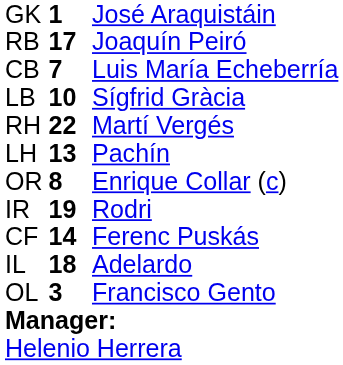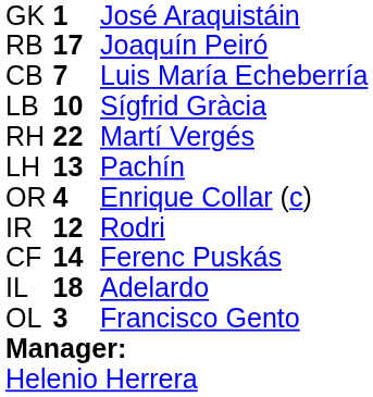OR | column 2: 8 -> 4
IR | column 2: 19 -> 12
